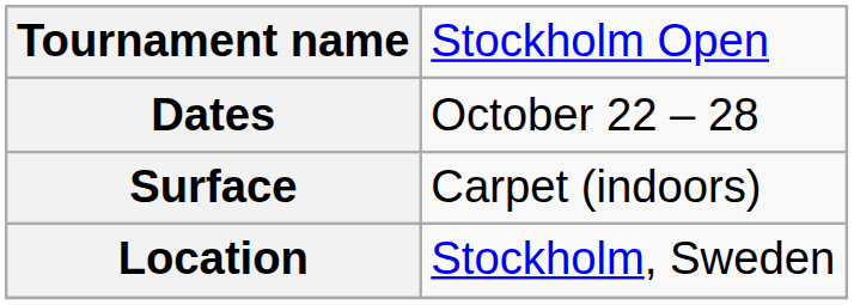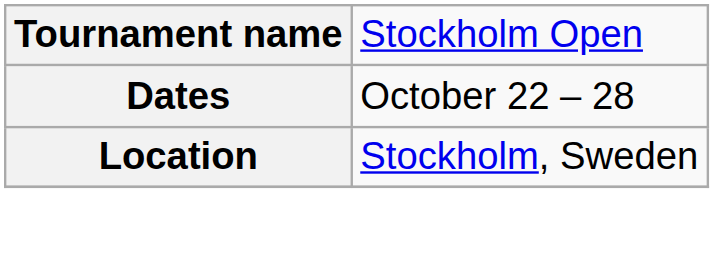- row: Surface | Carpet (indoors)
